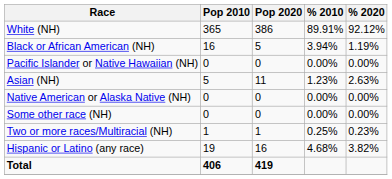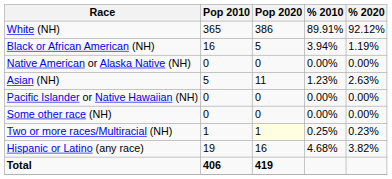rows swapped: Native American or Alaska Native (NH) <-> Pacific Islander or Native Hawaiian (NH)
Two or more races/Multiracial (NH) | Pop 2020: no background -> lightyellow background
